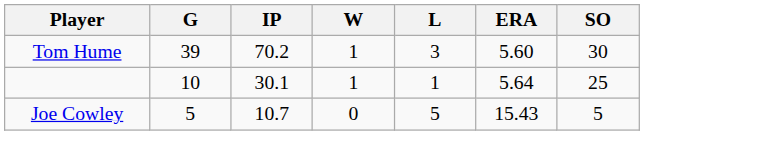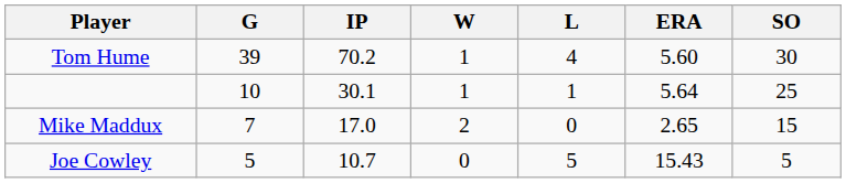Tom Hume | L: 3 -> 4
+ row: Mike Maddux | 7 | 17.0 | 2 | 0 | 2.65 | 15
